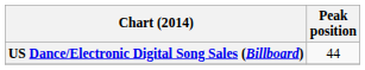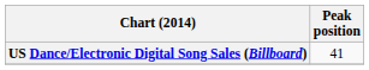US Dance/Electronic Digital Song Sales (Billboard) | Peak position: 44 -> 41
